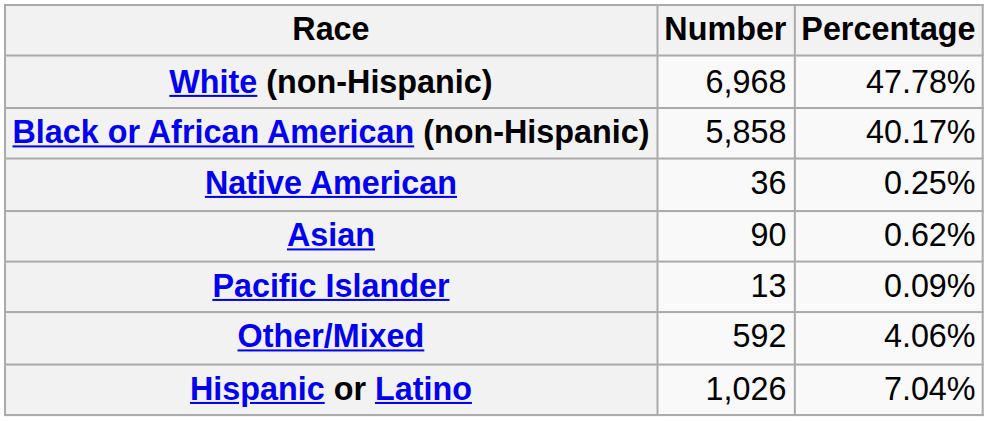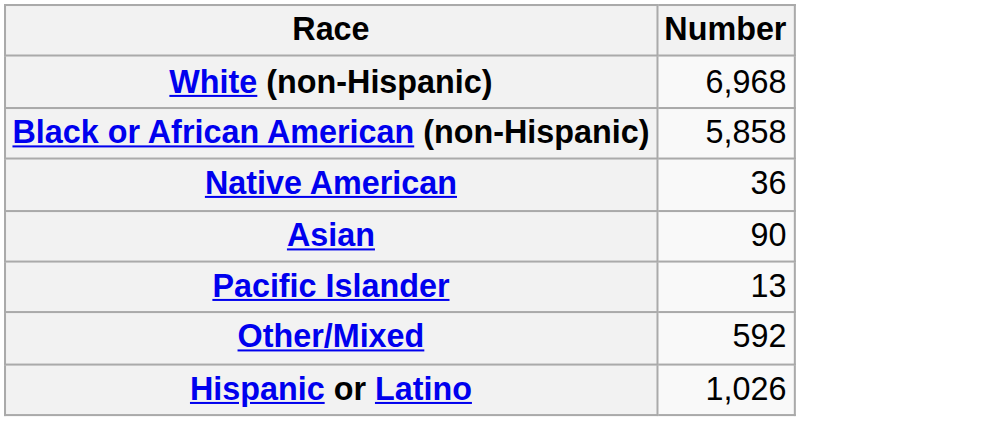- column: Percentage | 47.78% | 40.17% | 0.25% | 0.62% | 0.09% | 4.06% | 7.04%
